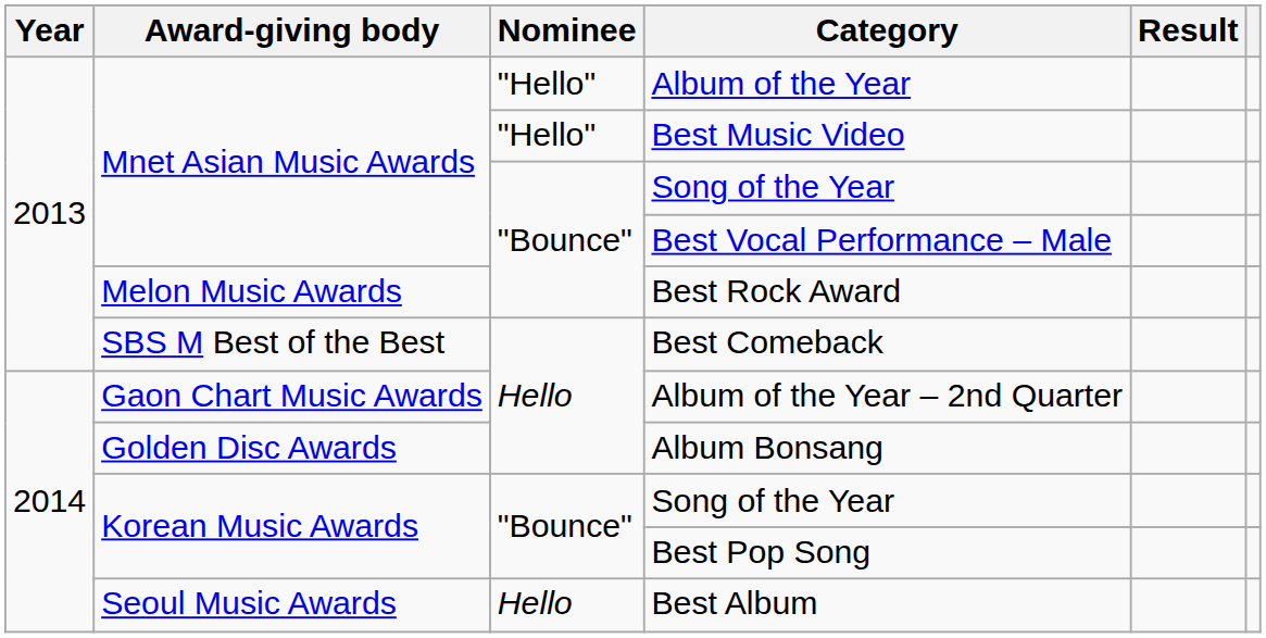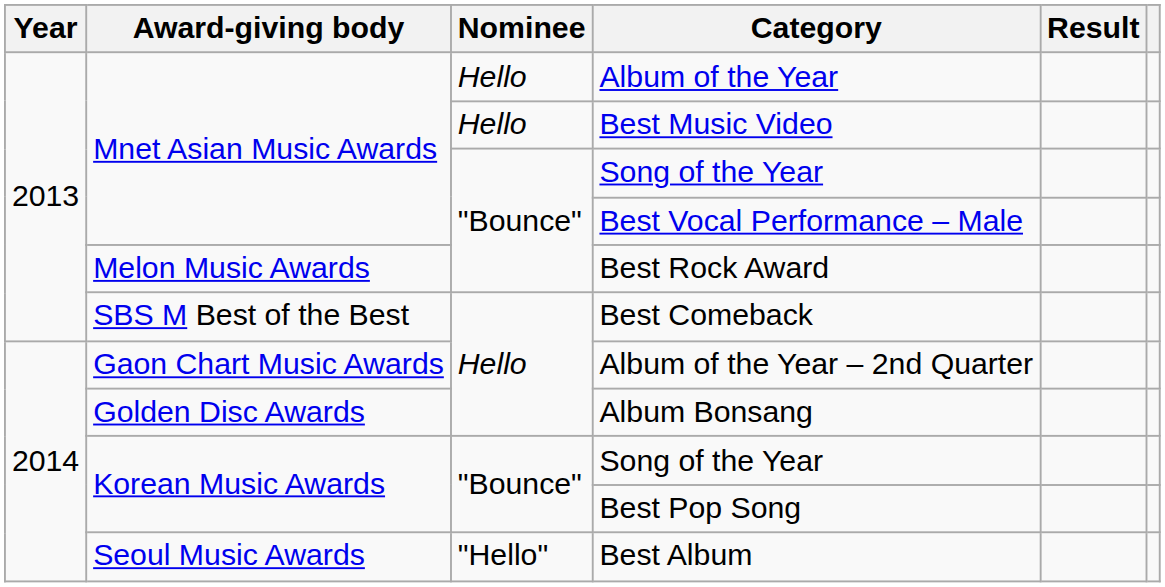Album of the Year | Nominee: "Hello" -> Hello
Best Music Video | Nominee: "Hello" -> Hello
Best Album | Nominee: Hello -> "Hello"
